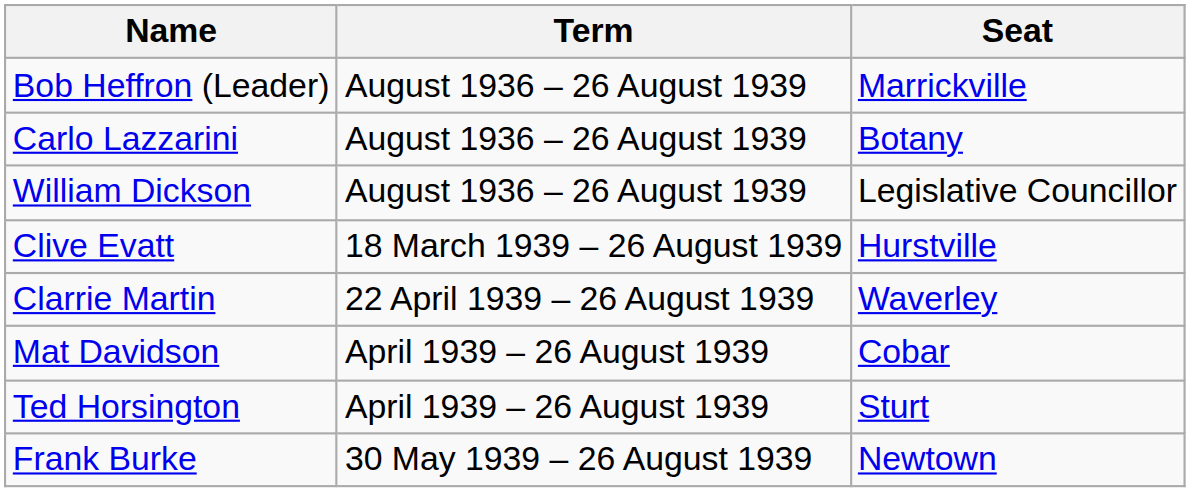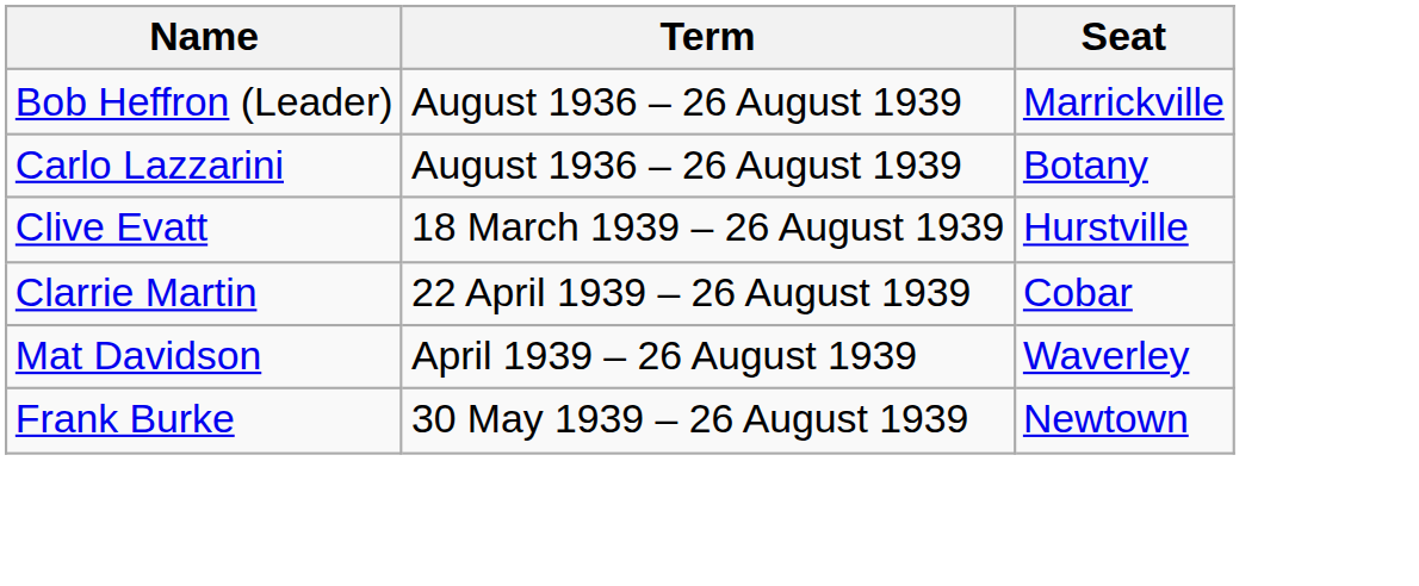- row: William Dickson | August 1936 – 26 August 1939 | Legislative Councillor
Clarrie Martin | Seat: Waverley -> Cobar
Mat Davidson | Seat: Cobar -> Waverley
- row: Ted Horsington | April 1939 – 26 August 1939 | Sturt
